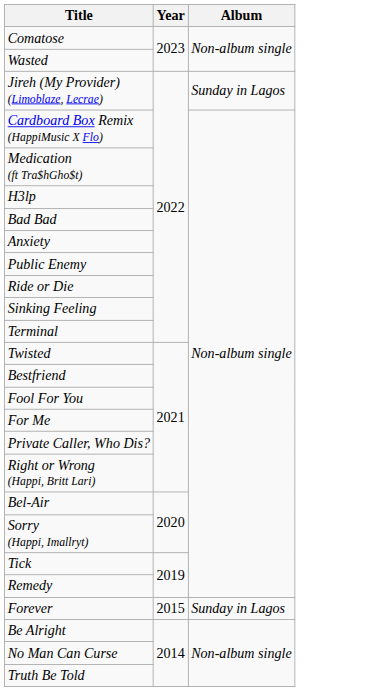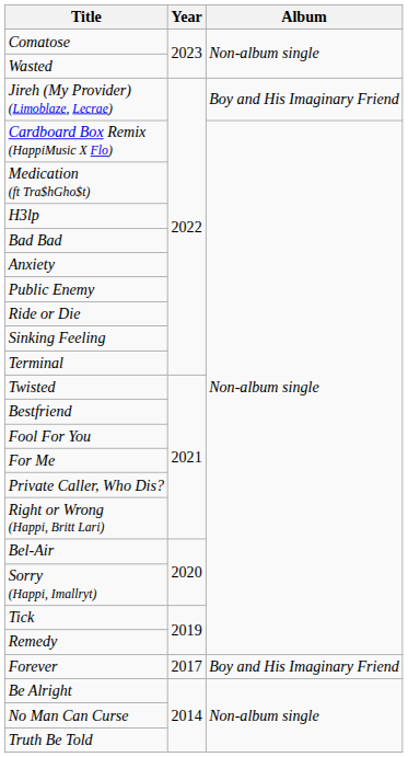Jireh (My Provider) (Limoblaze, Lecrae) | Album: Sunday in Lagos -> Boy and His Imaginary Friend
Forever | Year: 2015 -> 2017
Forever | Album: Sunday in Lagos -> Boy and His Imaginary Friend
